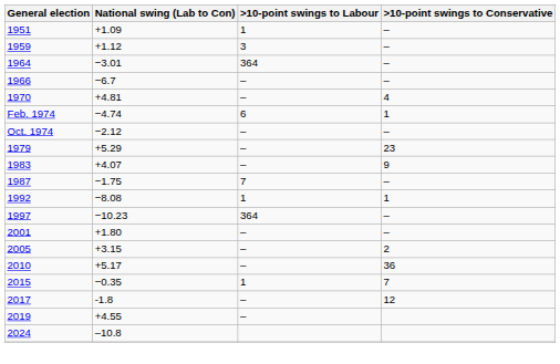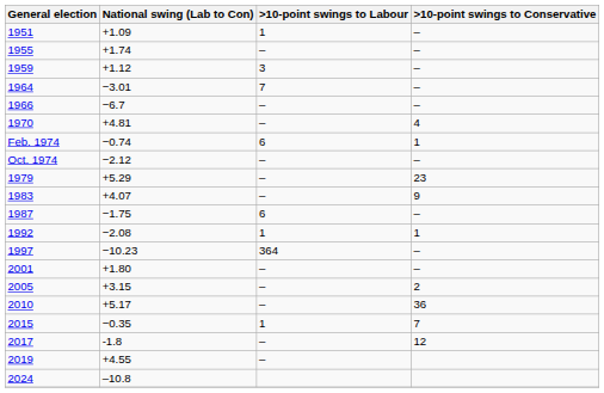+ row: 1955 | +1.74 | – | –
1964 | >10-point swings to Labour: 364 -> 7
Feb. 1974 | National swing (Lab to Con): −4.74 -> −0.74
1987 | >10-point swings to Labour: 7 -> 6
1992 | National swing (Lab to Con): −8.08 -> −2.08
